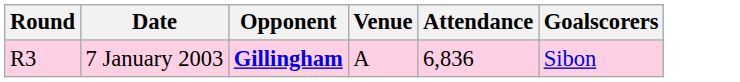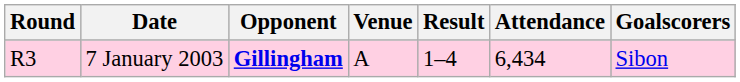+ column: Result | 1–4
7 January 2003 | Attendance: 6,836 -> 6,434
